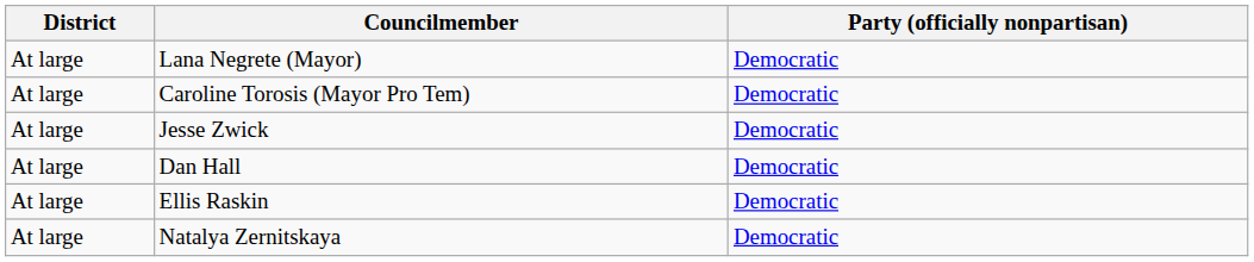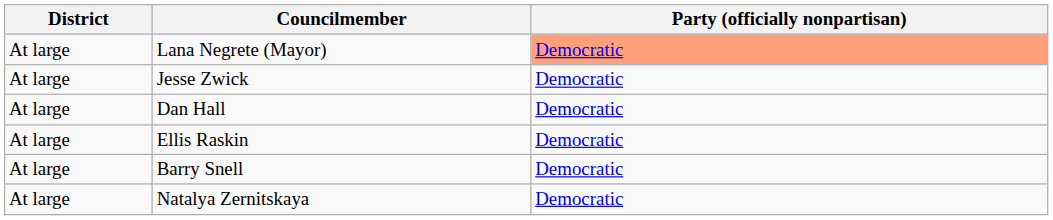Lana Negrete (Mayor) | Party (officially nonpartisan): no background -> lightsalmon background
- row: At large | Caroline Torosis (Mayor Pro Tem) | Democratic
+ row: At large | Barry Snell | Democratic
